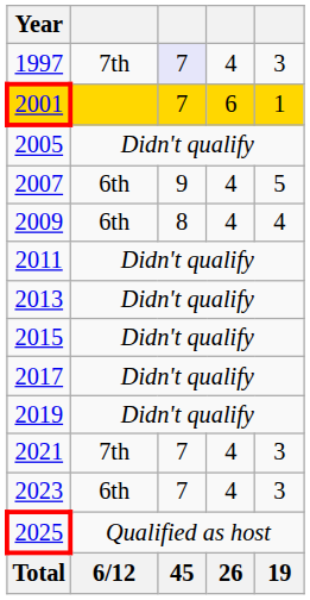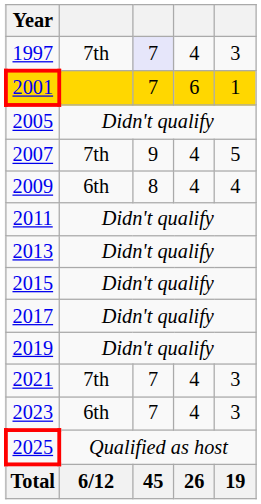2007 | column 2: 6th -> 7th
